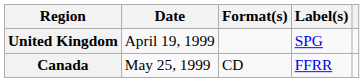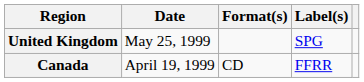United Kingdom | Date: April 19, 1999 -> May 25, 1999
Canada | Date: May 25, 1999 -> April 19, 1999
